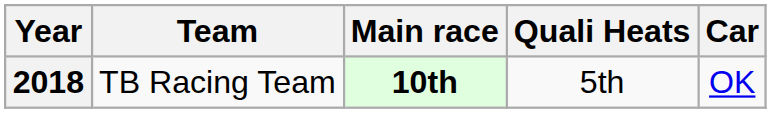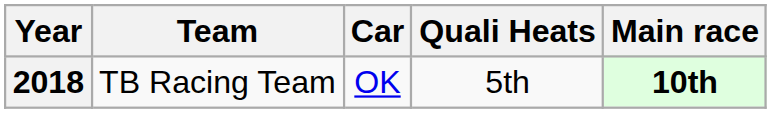columns swapped: Car <-> Main race
